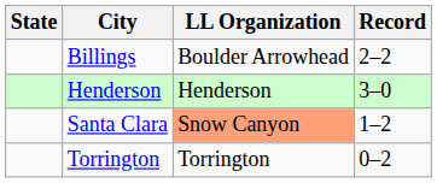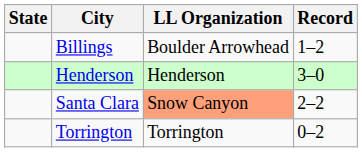Billings | Record: 2–2 -> 1–2
Santa Clara | Record: 1–2 -> 2–2
